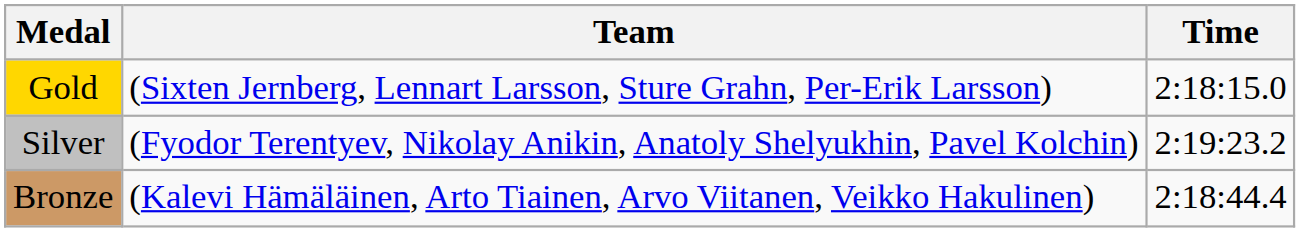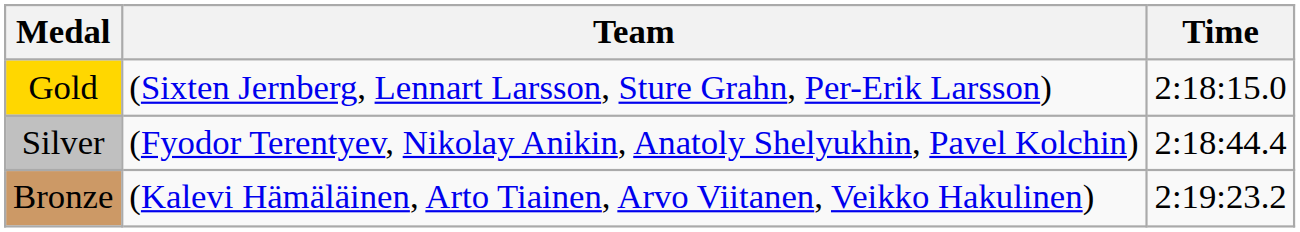Silver | Time: 2:19:23.2 -> 2:18:44.4
Bronze | Time: 2:18:44.4 -> 2:19:23.2
